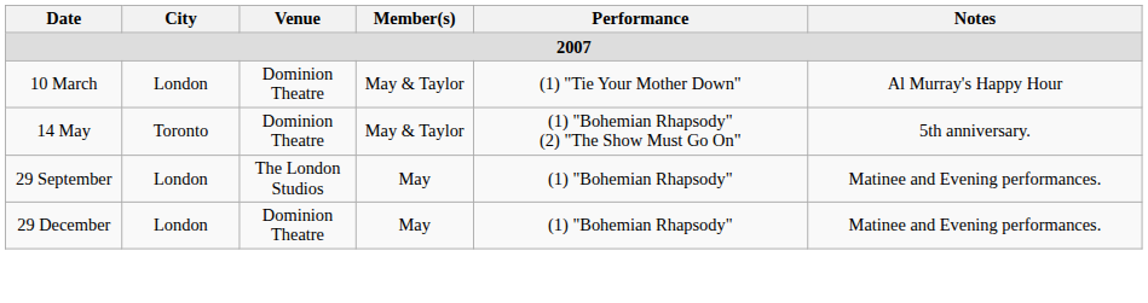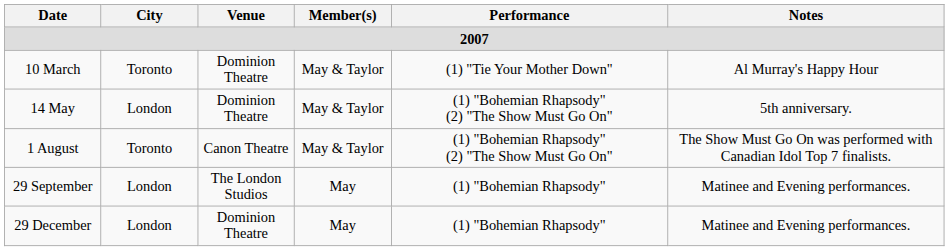10 March | City: London -> Toronto
14 May | City: Toronto -> London
+ row: 1 August | Toronto | Canon Theatre | May & Taylor | (1) "Bohemian Rhapsody" (2) "The Show Must Go On" | The Show Must Go On was performed with Canadian Idol Top 7 finalists.
